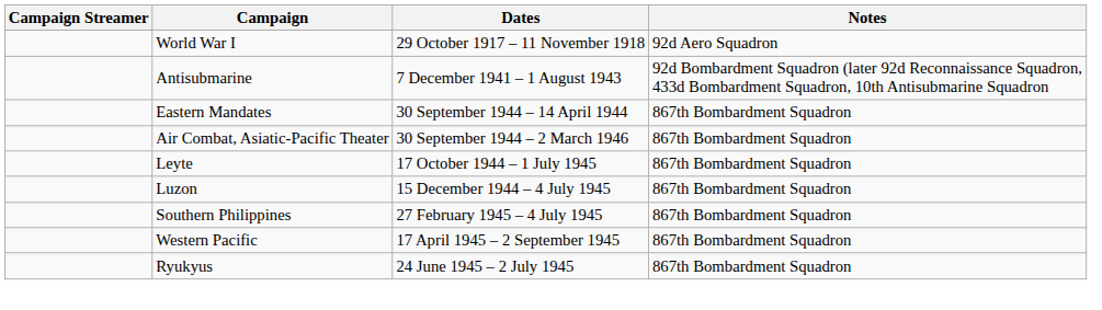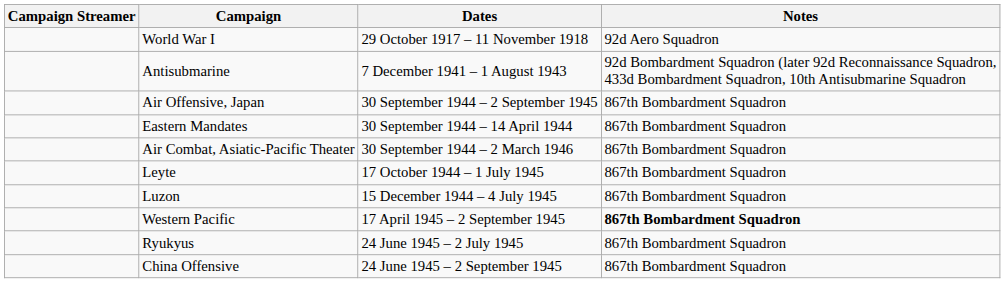+ row: Air Offensive, Japan | 30 September 1944 – 2 September 1945 | 867th Bombardment Squadron
- row: Southern Philippines | 27 February 1945 – 4 July 1945 | 867th Bombardment Squadron
Western Pacific | Notes: normal -> bold
+ row: China Offensive | 24 June 1945 – 2 September 1945 | 867th Bombardment Squadron
